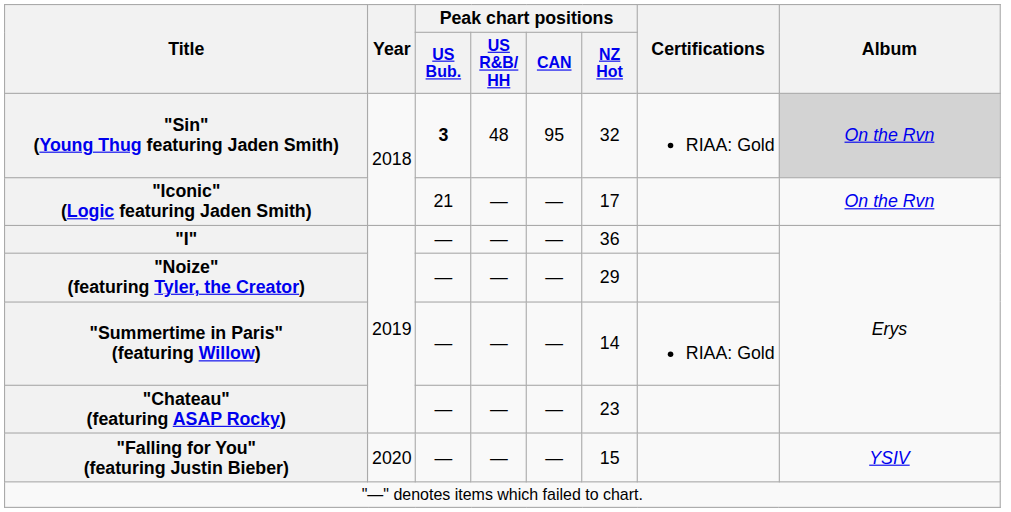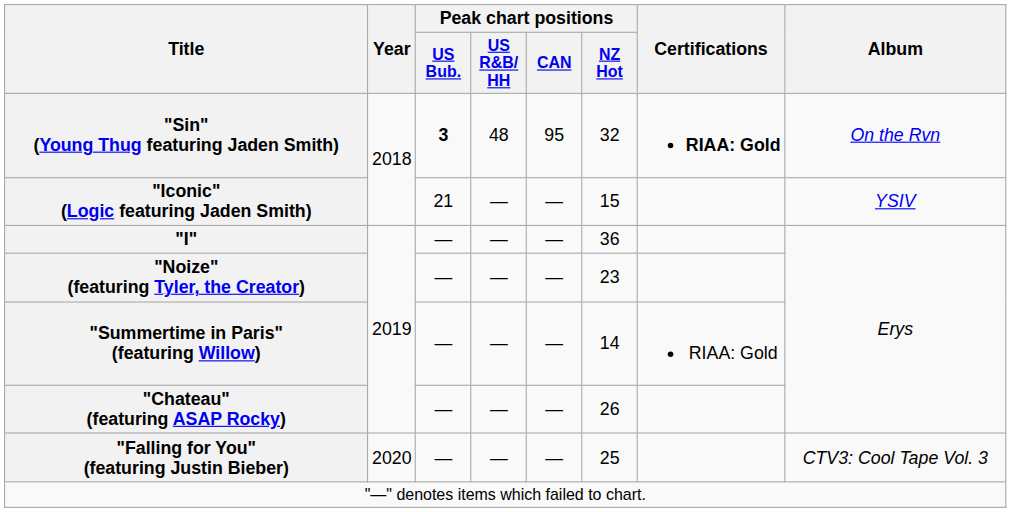"Sin" (Young Thug featuring Jaden Smith) | Certifications: normal -> bold
"Sin" (Young Thug featuring Jaden Smith) | Album: lightgrey background -> no background
"Iconic" (Logic featuring Jaden Smith) | Peak chart positions / NZ Hot: 17 -> 15
"Iconic" (Logic featuring Jaden Smith) | Album: On the Rvn -> YSIV
"Noize" (featuring Tyler, the Creator) | Peak chart positions / NZ Hot: 29 -> 23
"Chateau" (featuring ASAP Rocky) | Peak chart positions / NZ Hot: 23 -> 26
"Falling for You" (featuring Justin Bieber) | Peak chart positions / NZ Hot: 15 -> 25
"Falling for You" (featuring Justin Bieber) | Album: YSIV -> CTV3: Cool Tape Vol. 3
